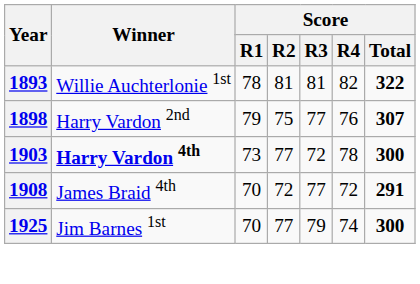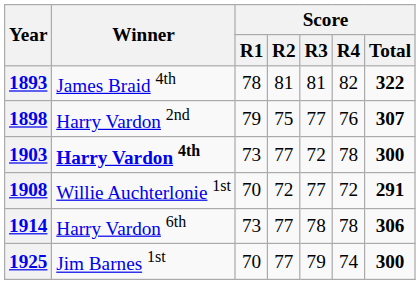1893 | Winner: Willie Auchterlonie 1st -> James Braid 4th
1908 | Winner: James Braid 4th -> Willie Auchterlonie 1st
+ row: 1914 | Harry Vardon 6th | 73 | 77 | 78 | 78 | 306
